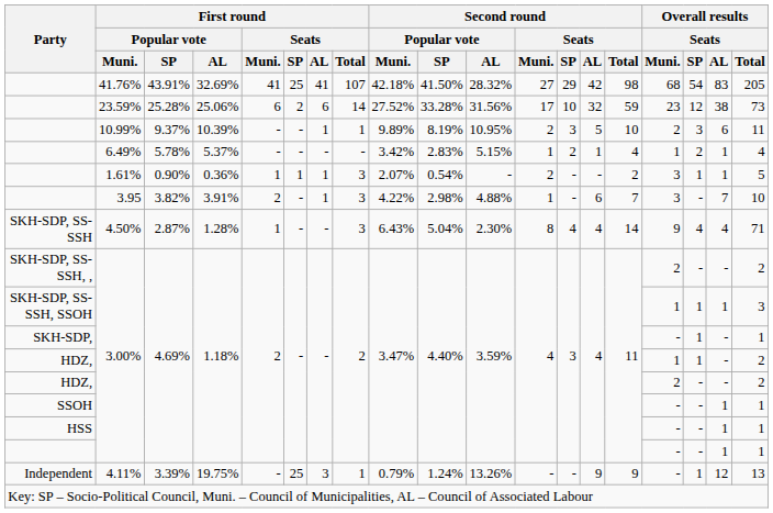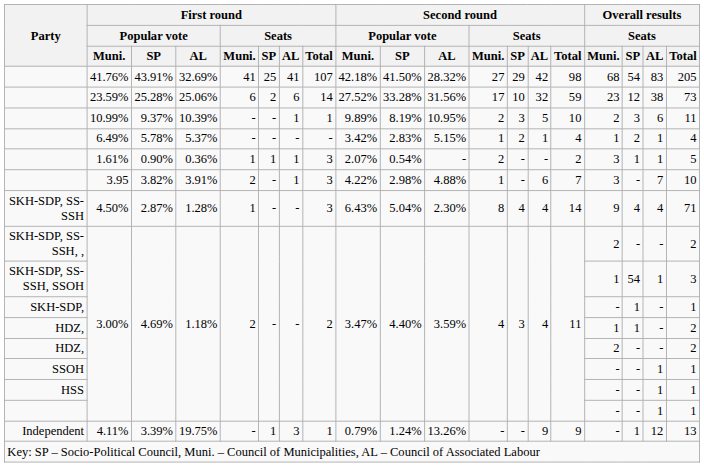SKH-SDP, SS-SSH, SSOH | Overall results / Seats / SP: 1 -> 54
Independent | First round / Seats / SP: 25 -> 1
